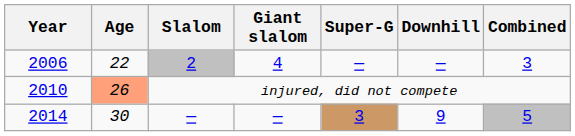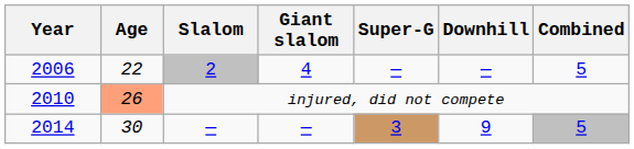2006 | Combined: 3 -> 5
